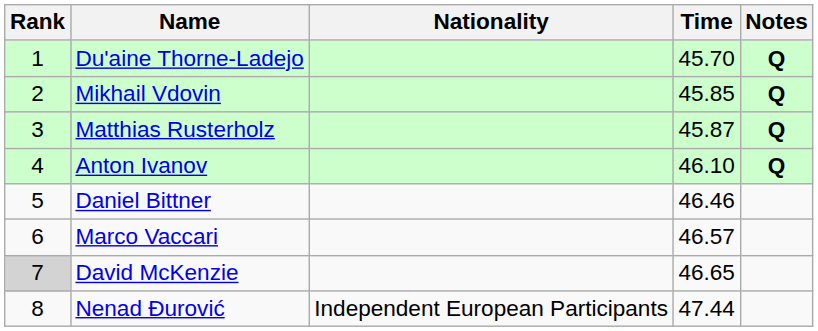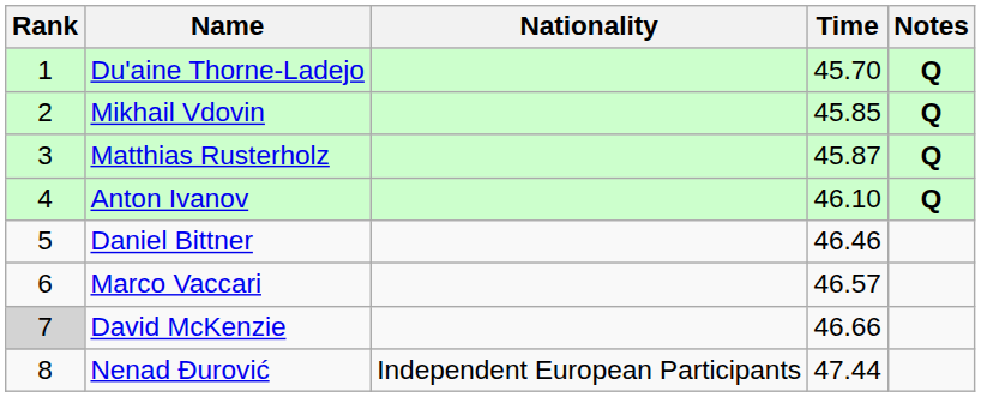David McKenzie | Time: 46.65 -> 46.66
